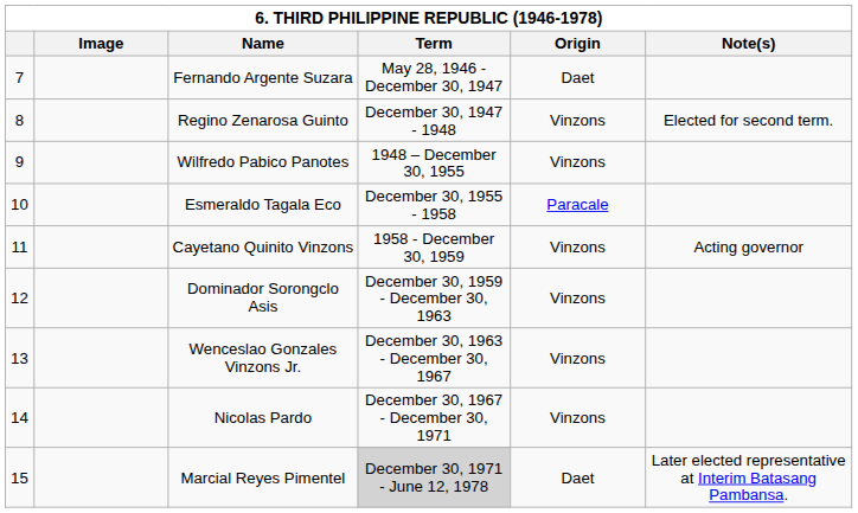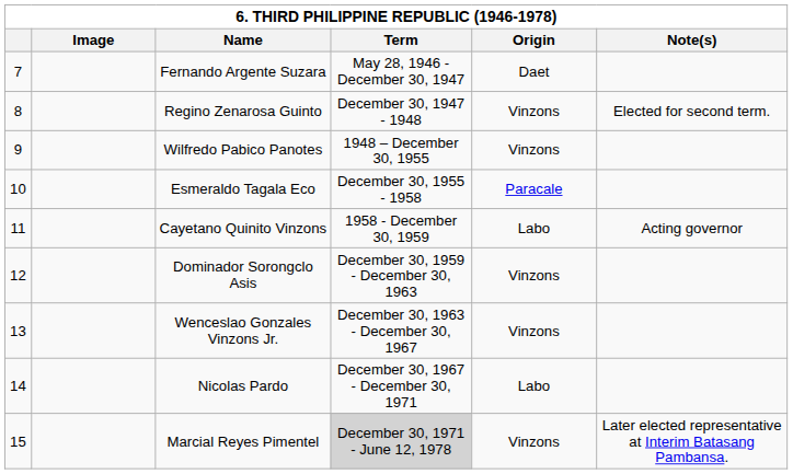Cayetano Quinito Vinzons | Origin: Vinzons -> Labo
Nicolas Pardo | Origin: Vinzons -> Labo
Marcial Reyes Pimentel | Origin: Daet -> Vinzons
